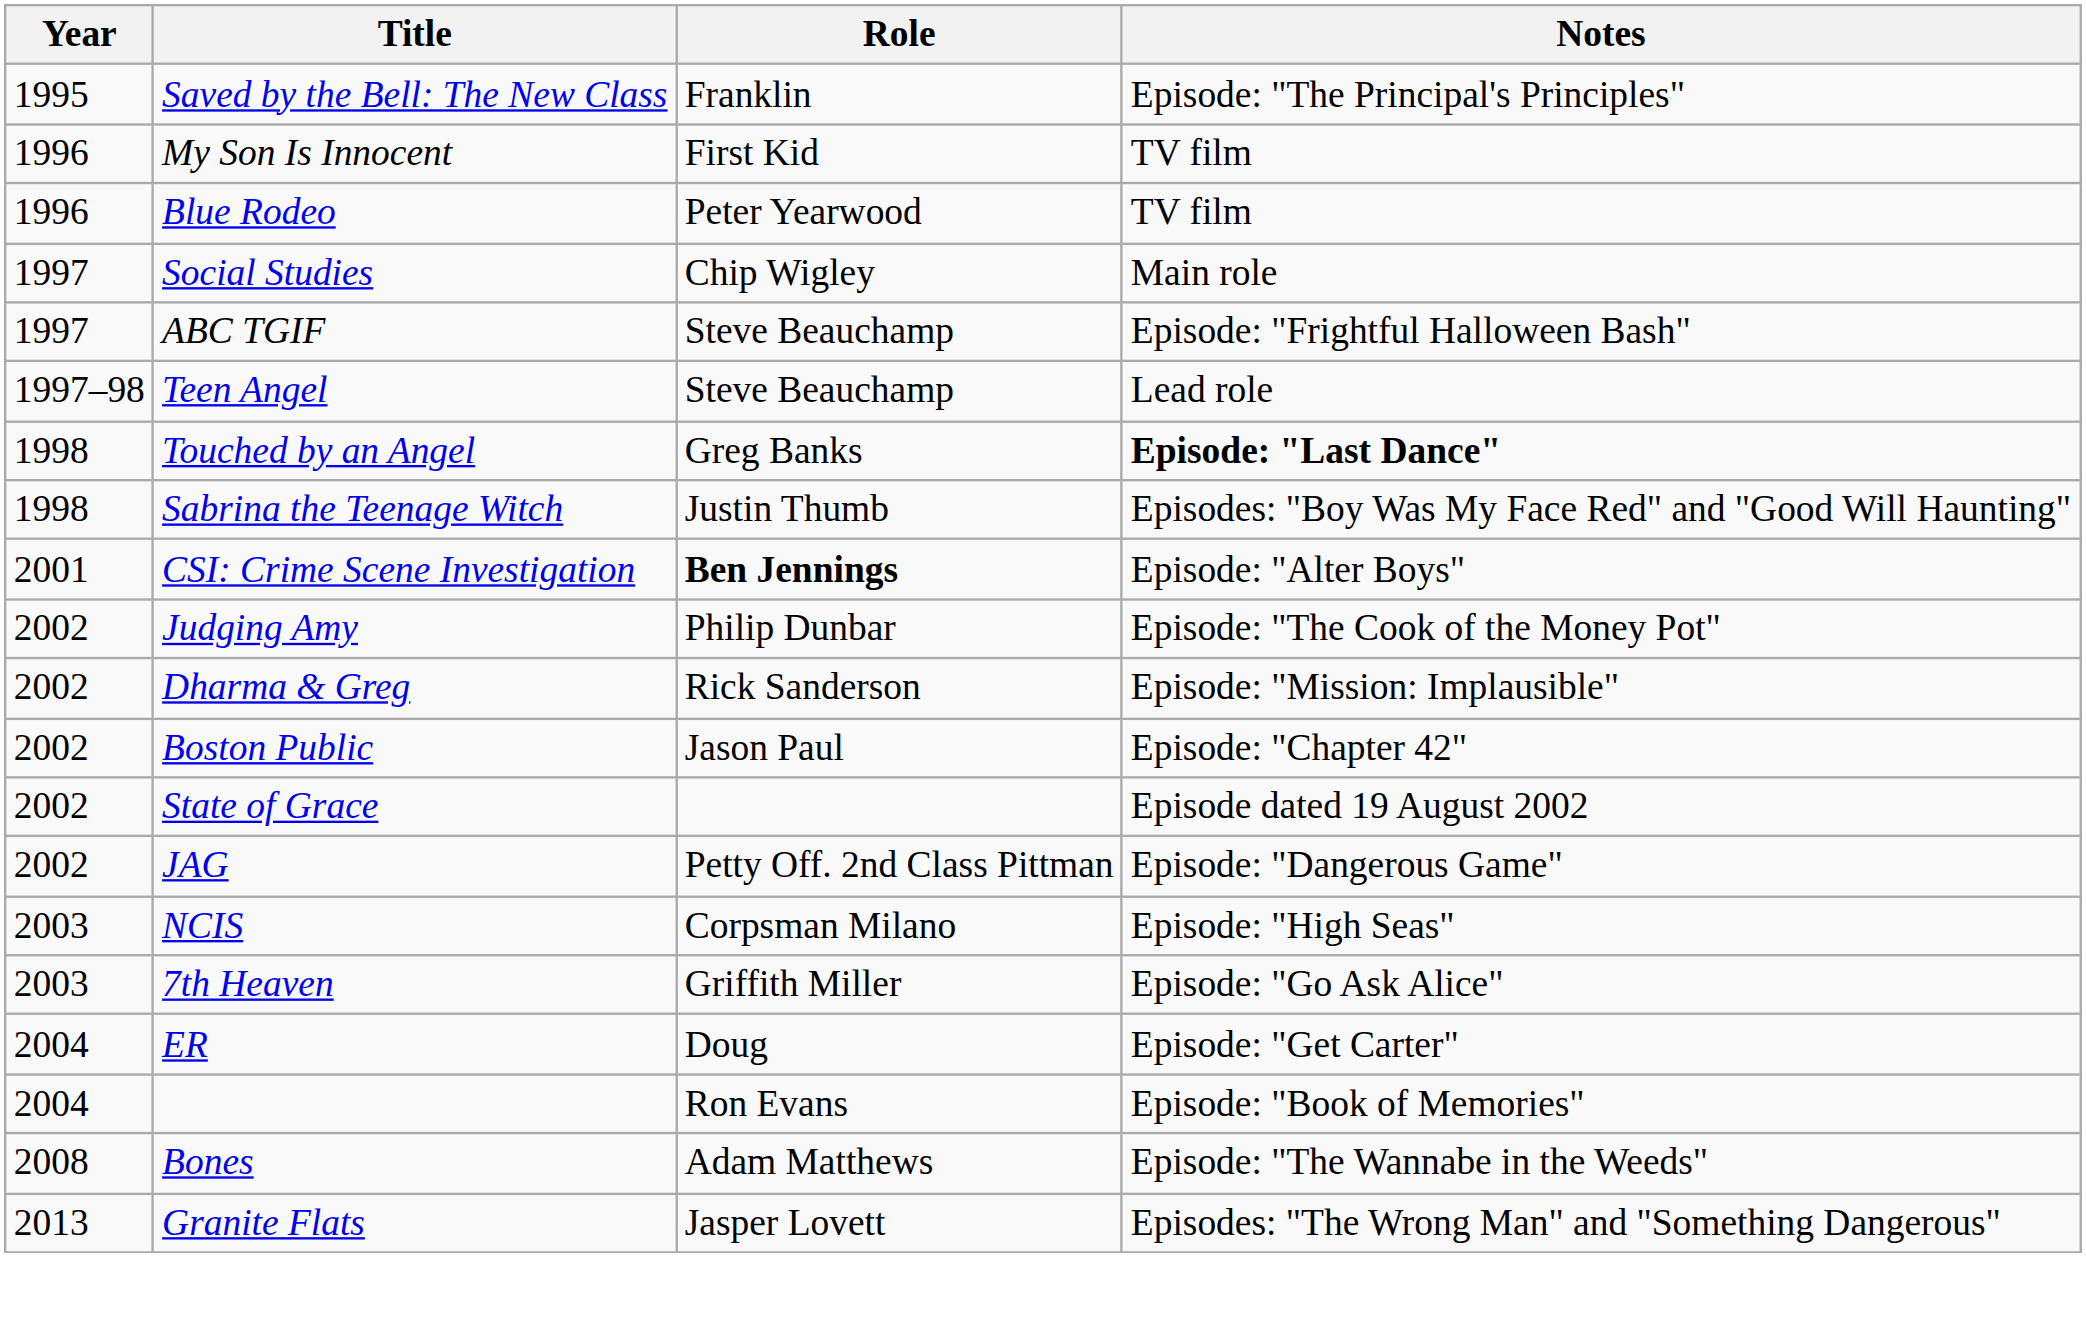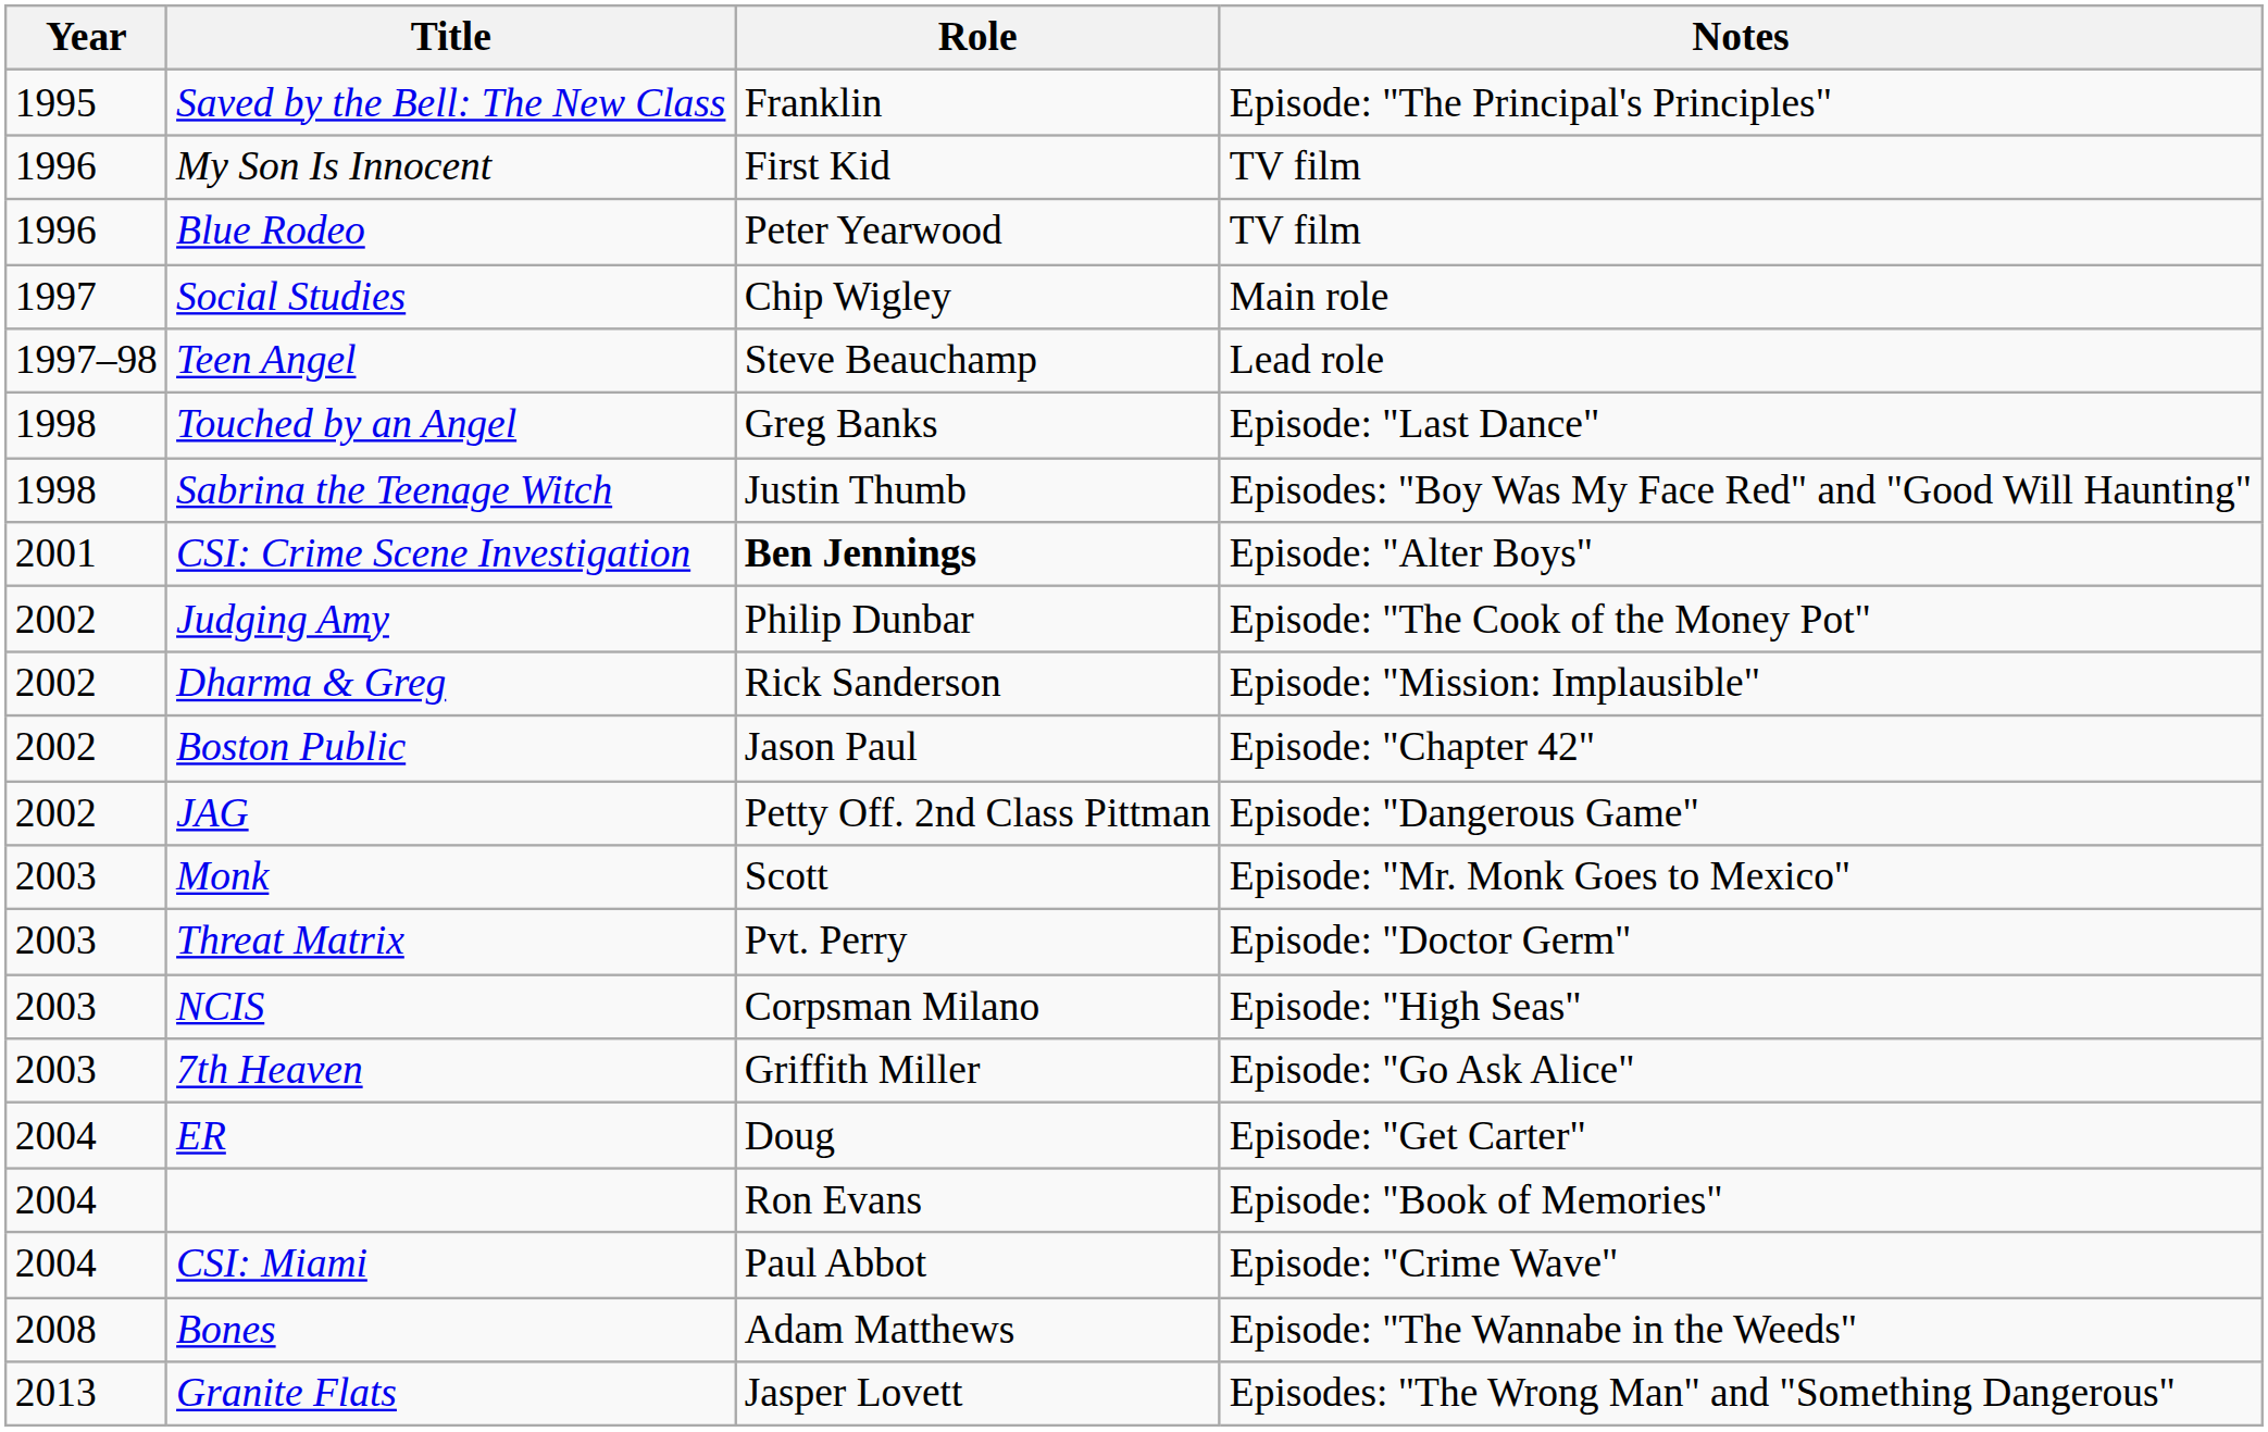- row: 1997 | ABC TGIF | Steve Beauchamp | Episode: "Frightful Halloween Bash"
Touched by an Angel | Notes: bold -> normal
- row: 2002 | State of Grace | Episode dated 19 August 2002
+ row: 2003 | Monk | Scott | Episode: "Mr. Monk Goes to Mexico"
+ row: 2003 | Threat Matrix | Pvt. Perry | Episode: "Doctor Germ"
+ row: 2004 | CSI: Miami | Paul Abbot | Episode: "Crime Wave"
